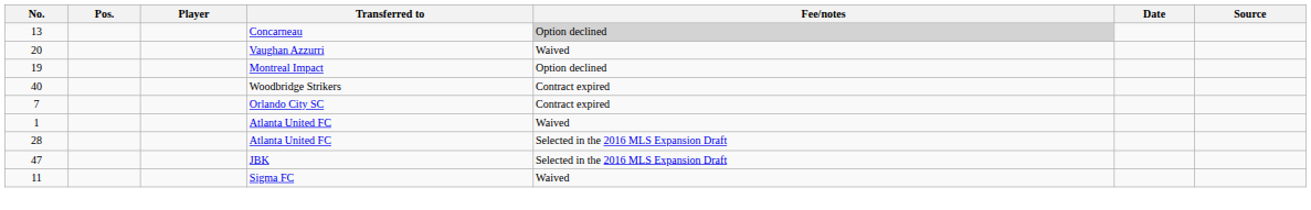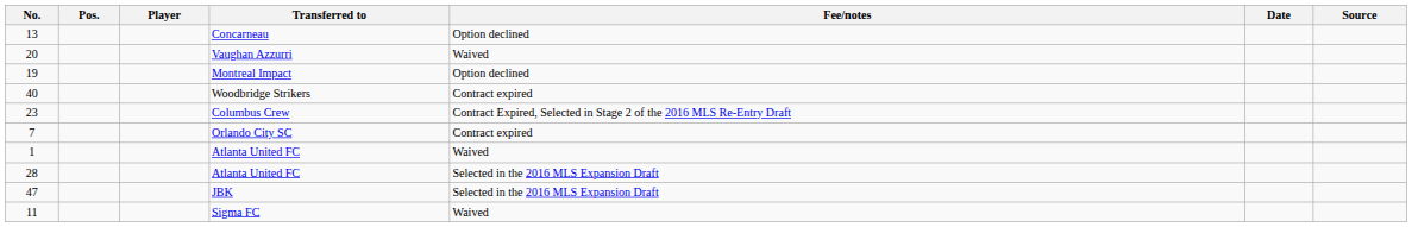Concarneau | Fee/notes: lightgrey background -> no background
+ row: 23 | Columbus Crew | Contract Expired, Selected in Stage 2 of the 2016 MLS Re-Entry Draft
